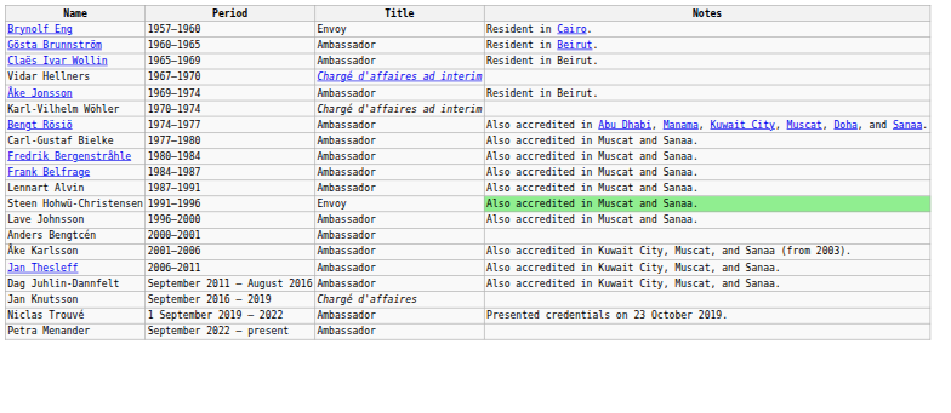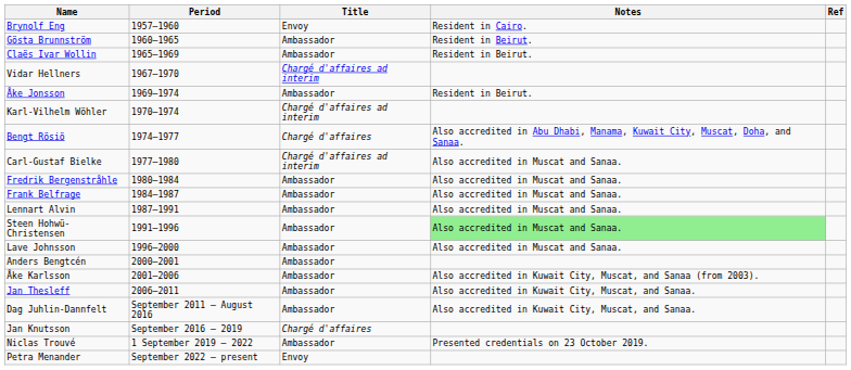+ column: Ref
Bengt Rösiö | Title: Ambassador -> Chargé d'affaires
Carl-Gustaf Bielke | Title: Ambassador -> Chargé d'affaires ad interim
Steen Hohwü-Christensen | Title: Envoy -> Ambassador
Petra Menander | Title: Ambassador -> Envoy
